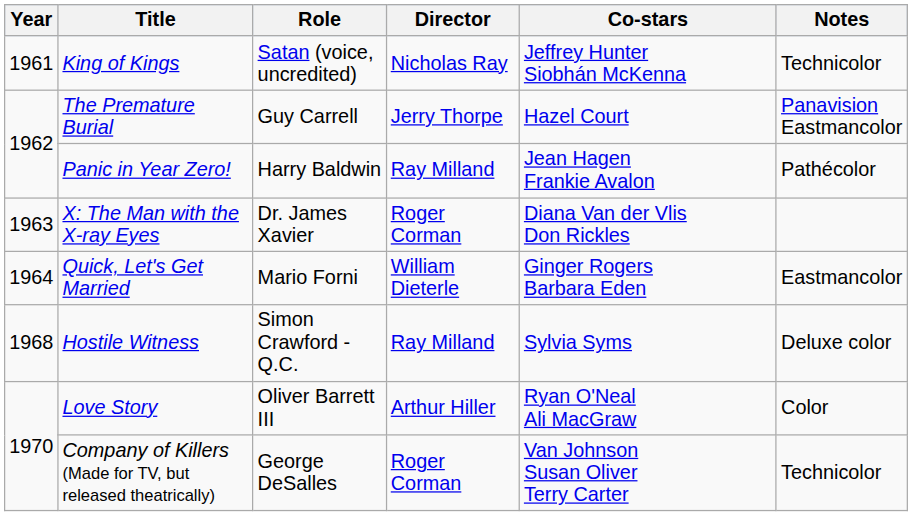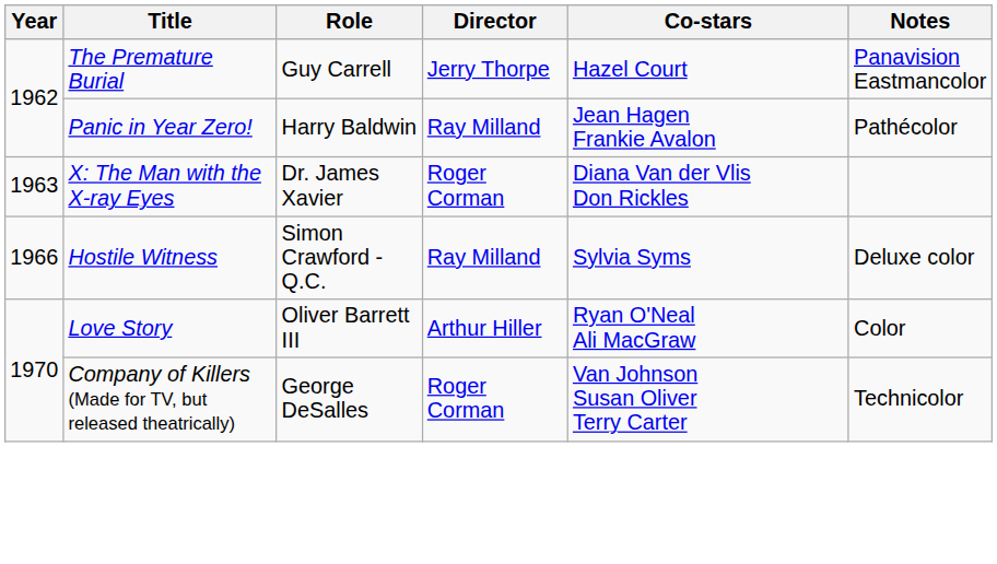- row: 1961 | King of Kings | Satan (voice, uncredited) | Nicholas Ray | Jeffrey Hunter Siobhán McKenna | Technicolor
- row: 1964 | Quick, Let's Get Married | Mario Forni | William Dieterle | Ginger Rogers Barbara Eden | Eastmancolor
Hostile Witness | Year: 1968 -> 1966
